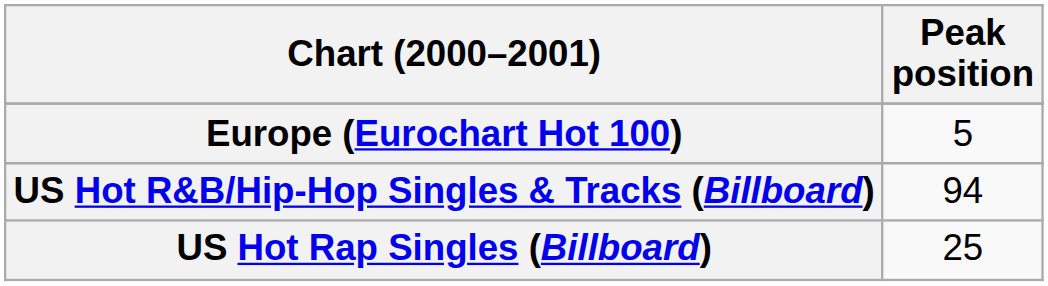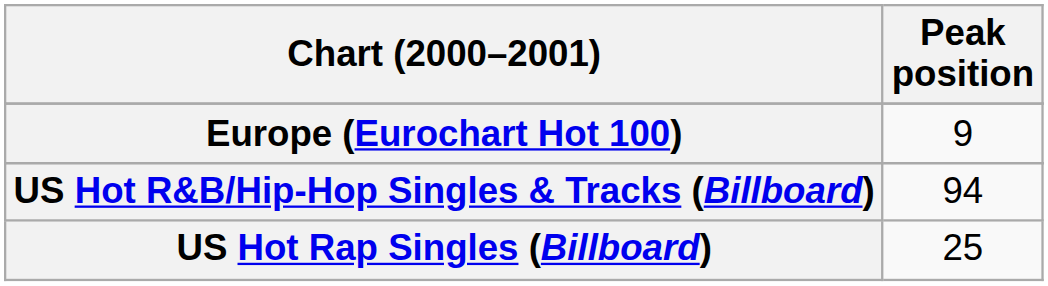Europe (Eurochart Hot 100) | Peak position: 5 -> 9
